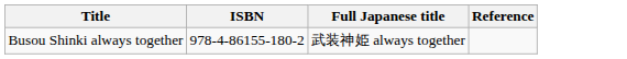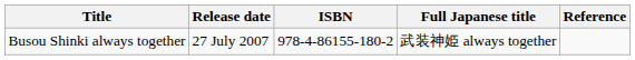+ column: Release date | 27 July 2007
